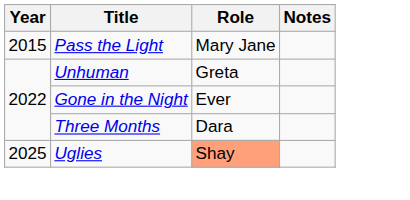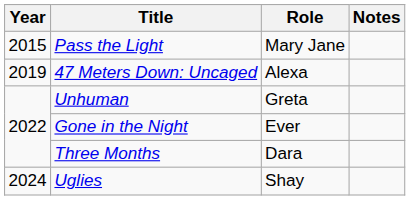+ row: 2019 | 47 Meters Down: Uncaged | Alexa
Uglies | Year: 2025 -> 2024
Uglies | Role: lightsalmon background -> no background
